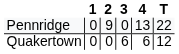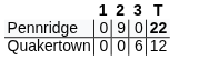- column: 4 | 13 | 6
Pennridge | T: normal -> bold
